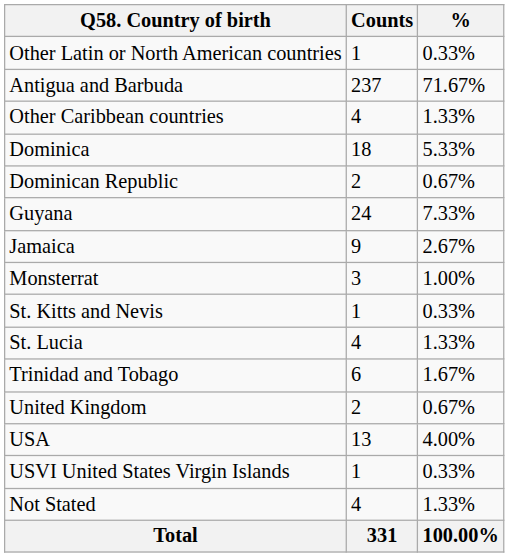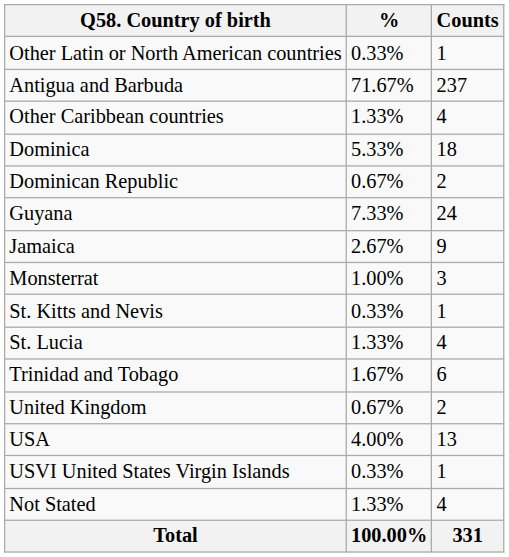columns swapped: Counts <-> %
